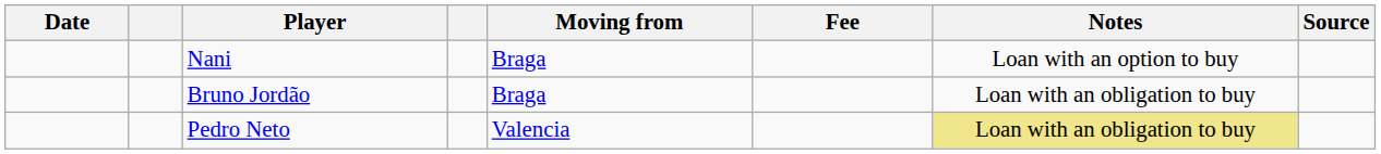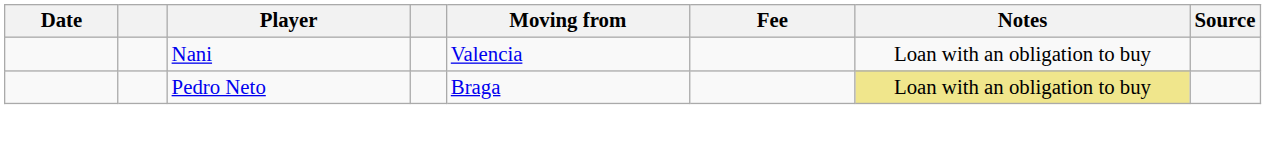Nani | Moving from: Braga -> Valencia
Nani | Notes: Loan with an option to buy -> Loan with an obligation to buy
- row: Bruno Jordão | Braga | Loan with an obligation to buy
Pedro Neto | Moving from: Valencia -> Braga
